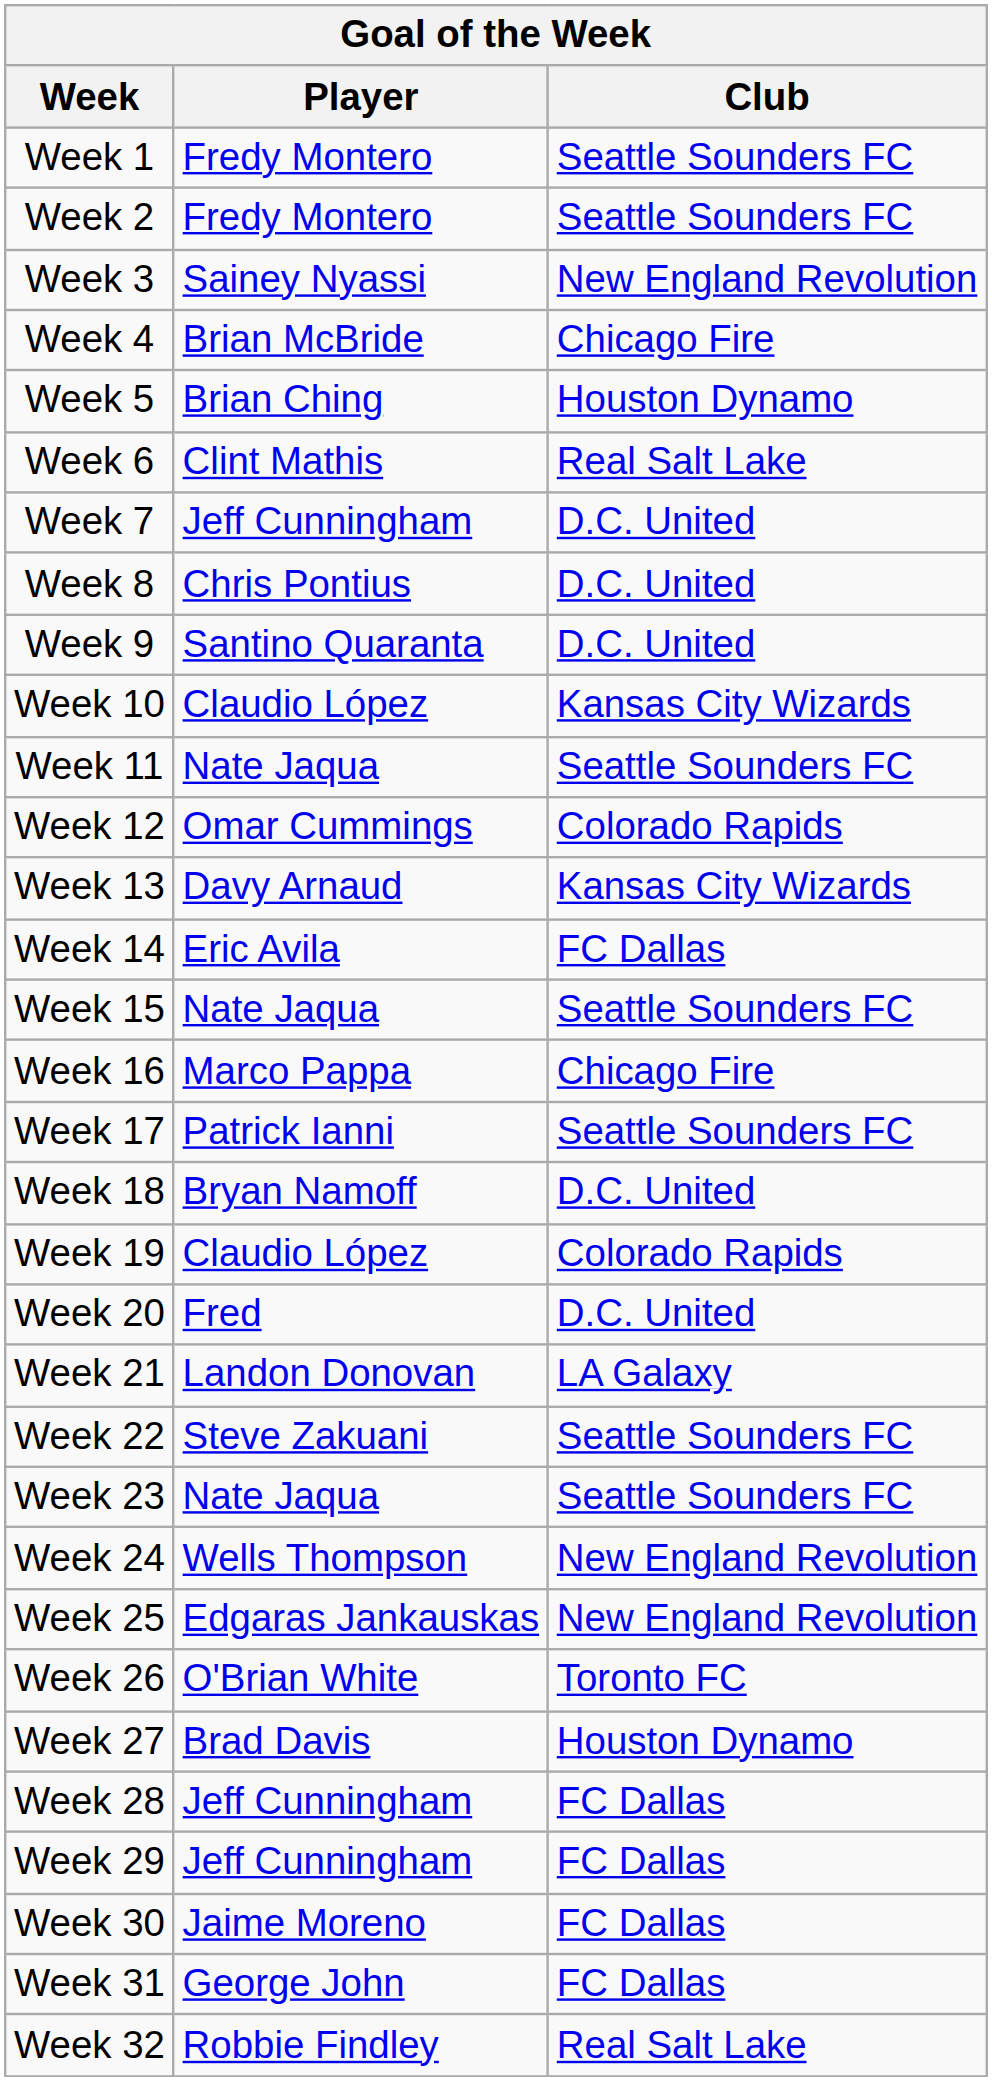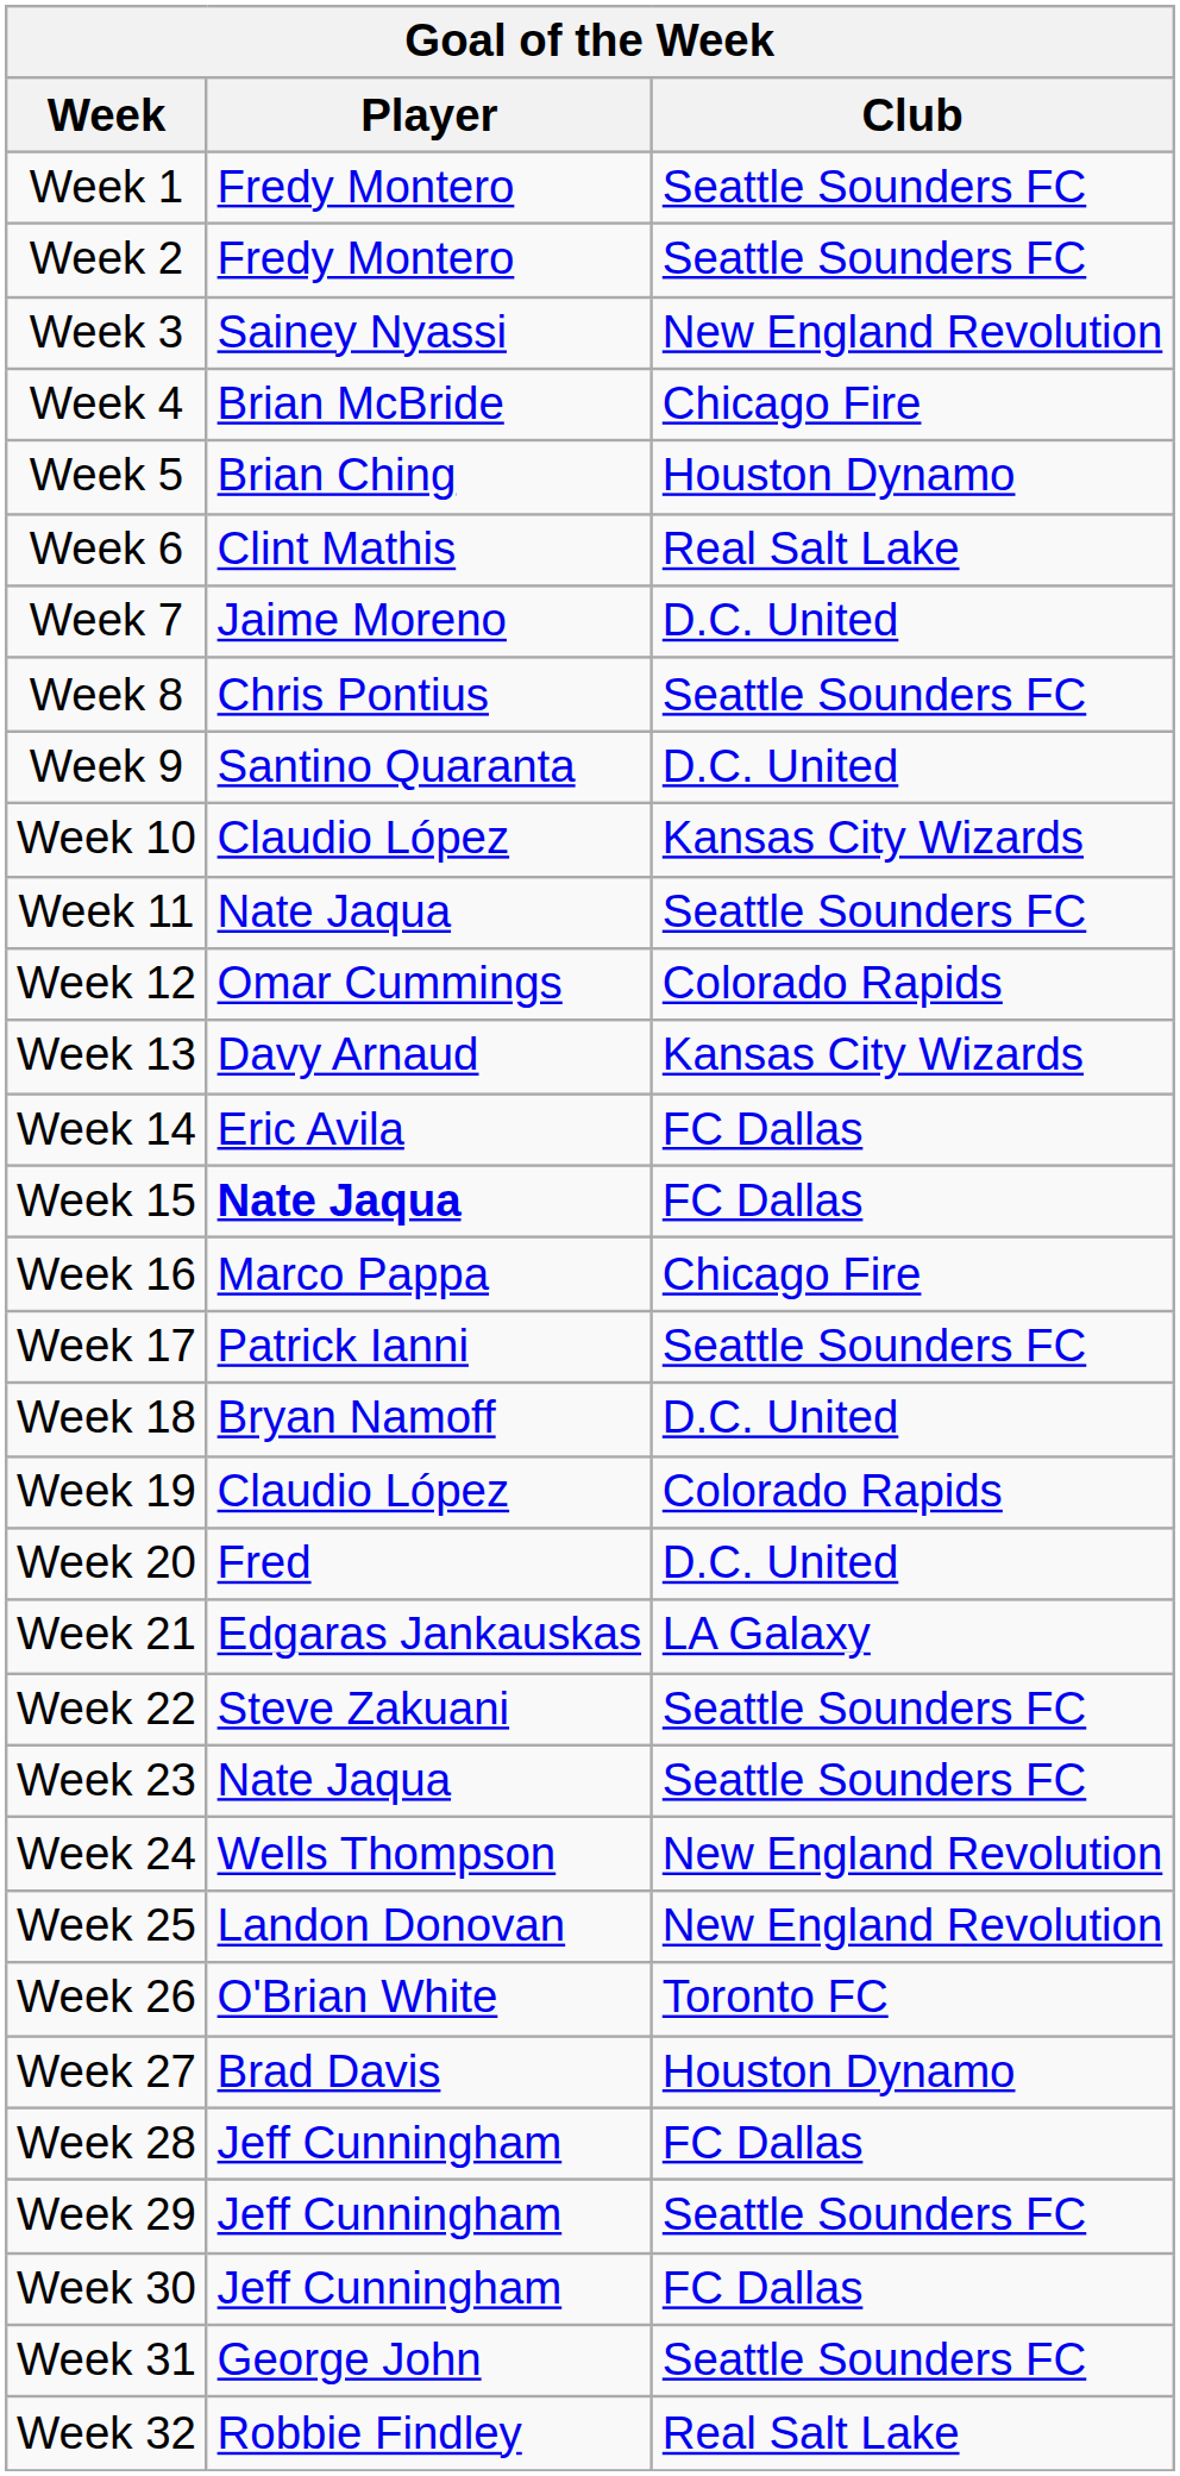Week 7 | Player: Jeff Cunningham -> Jaime Moreno
Week 8 | Club: D.C. United -> Seattle Sounders FC
Week 15 | Player: normal -> bold
Week 15 | Club: Seattle Sounders FC -> FC Dallas
Week 21 | Player: Landon Donovan -> Edgaras Jankauskas
Week 25 | Player: Edgaras Jankauskas -> Landon Donovan
Week 29 | Club: FC Dallas -> Seattle Sounders FC
Week 30 | Player: Jaime Moreno -> Jeff Cunningham
Week 31 | Club: FC Dallas -> Seattle Sounders FC
